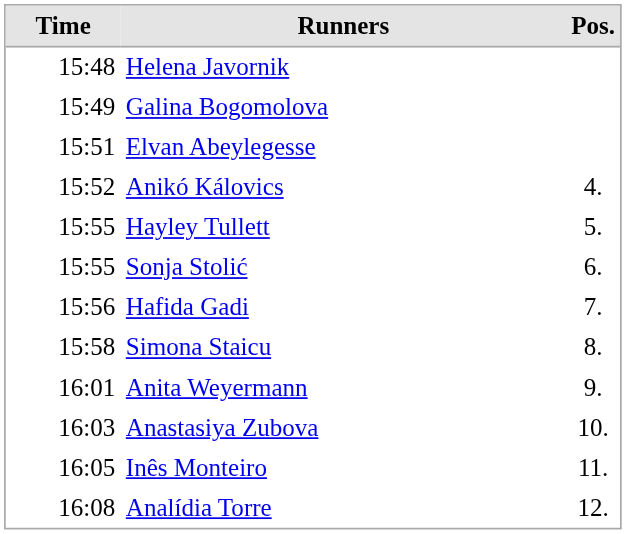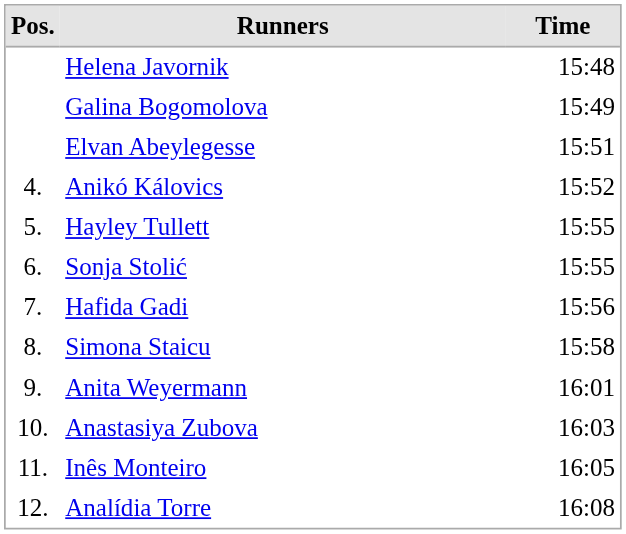columns swapped: Pos. <-> Time
